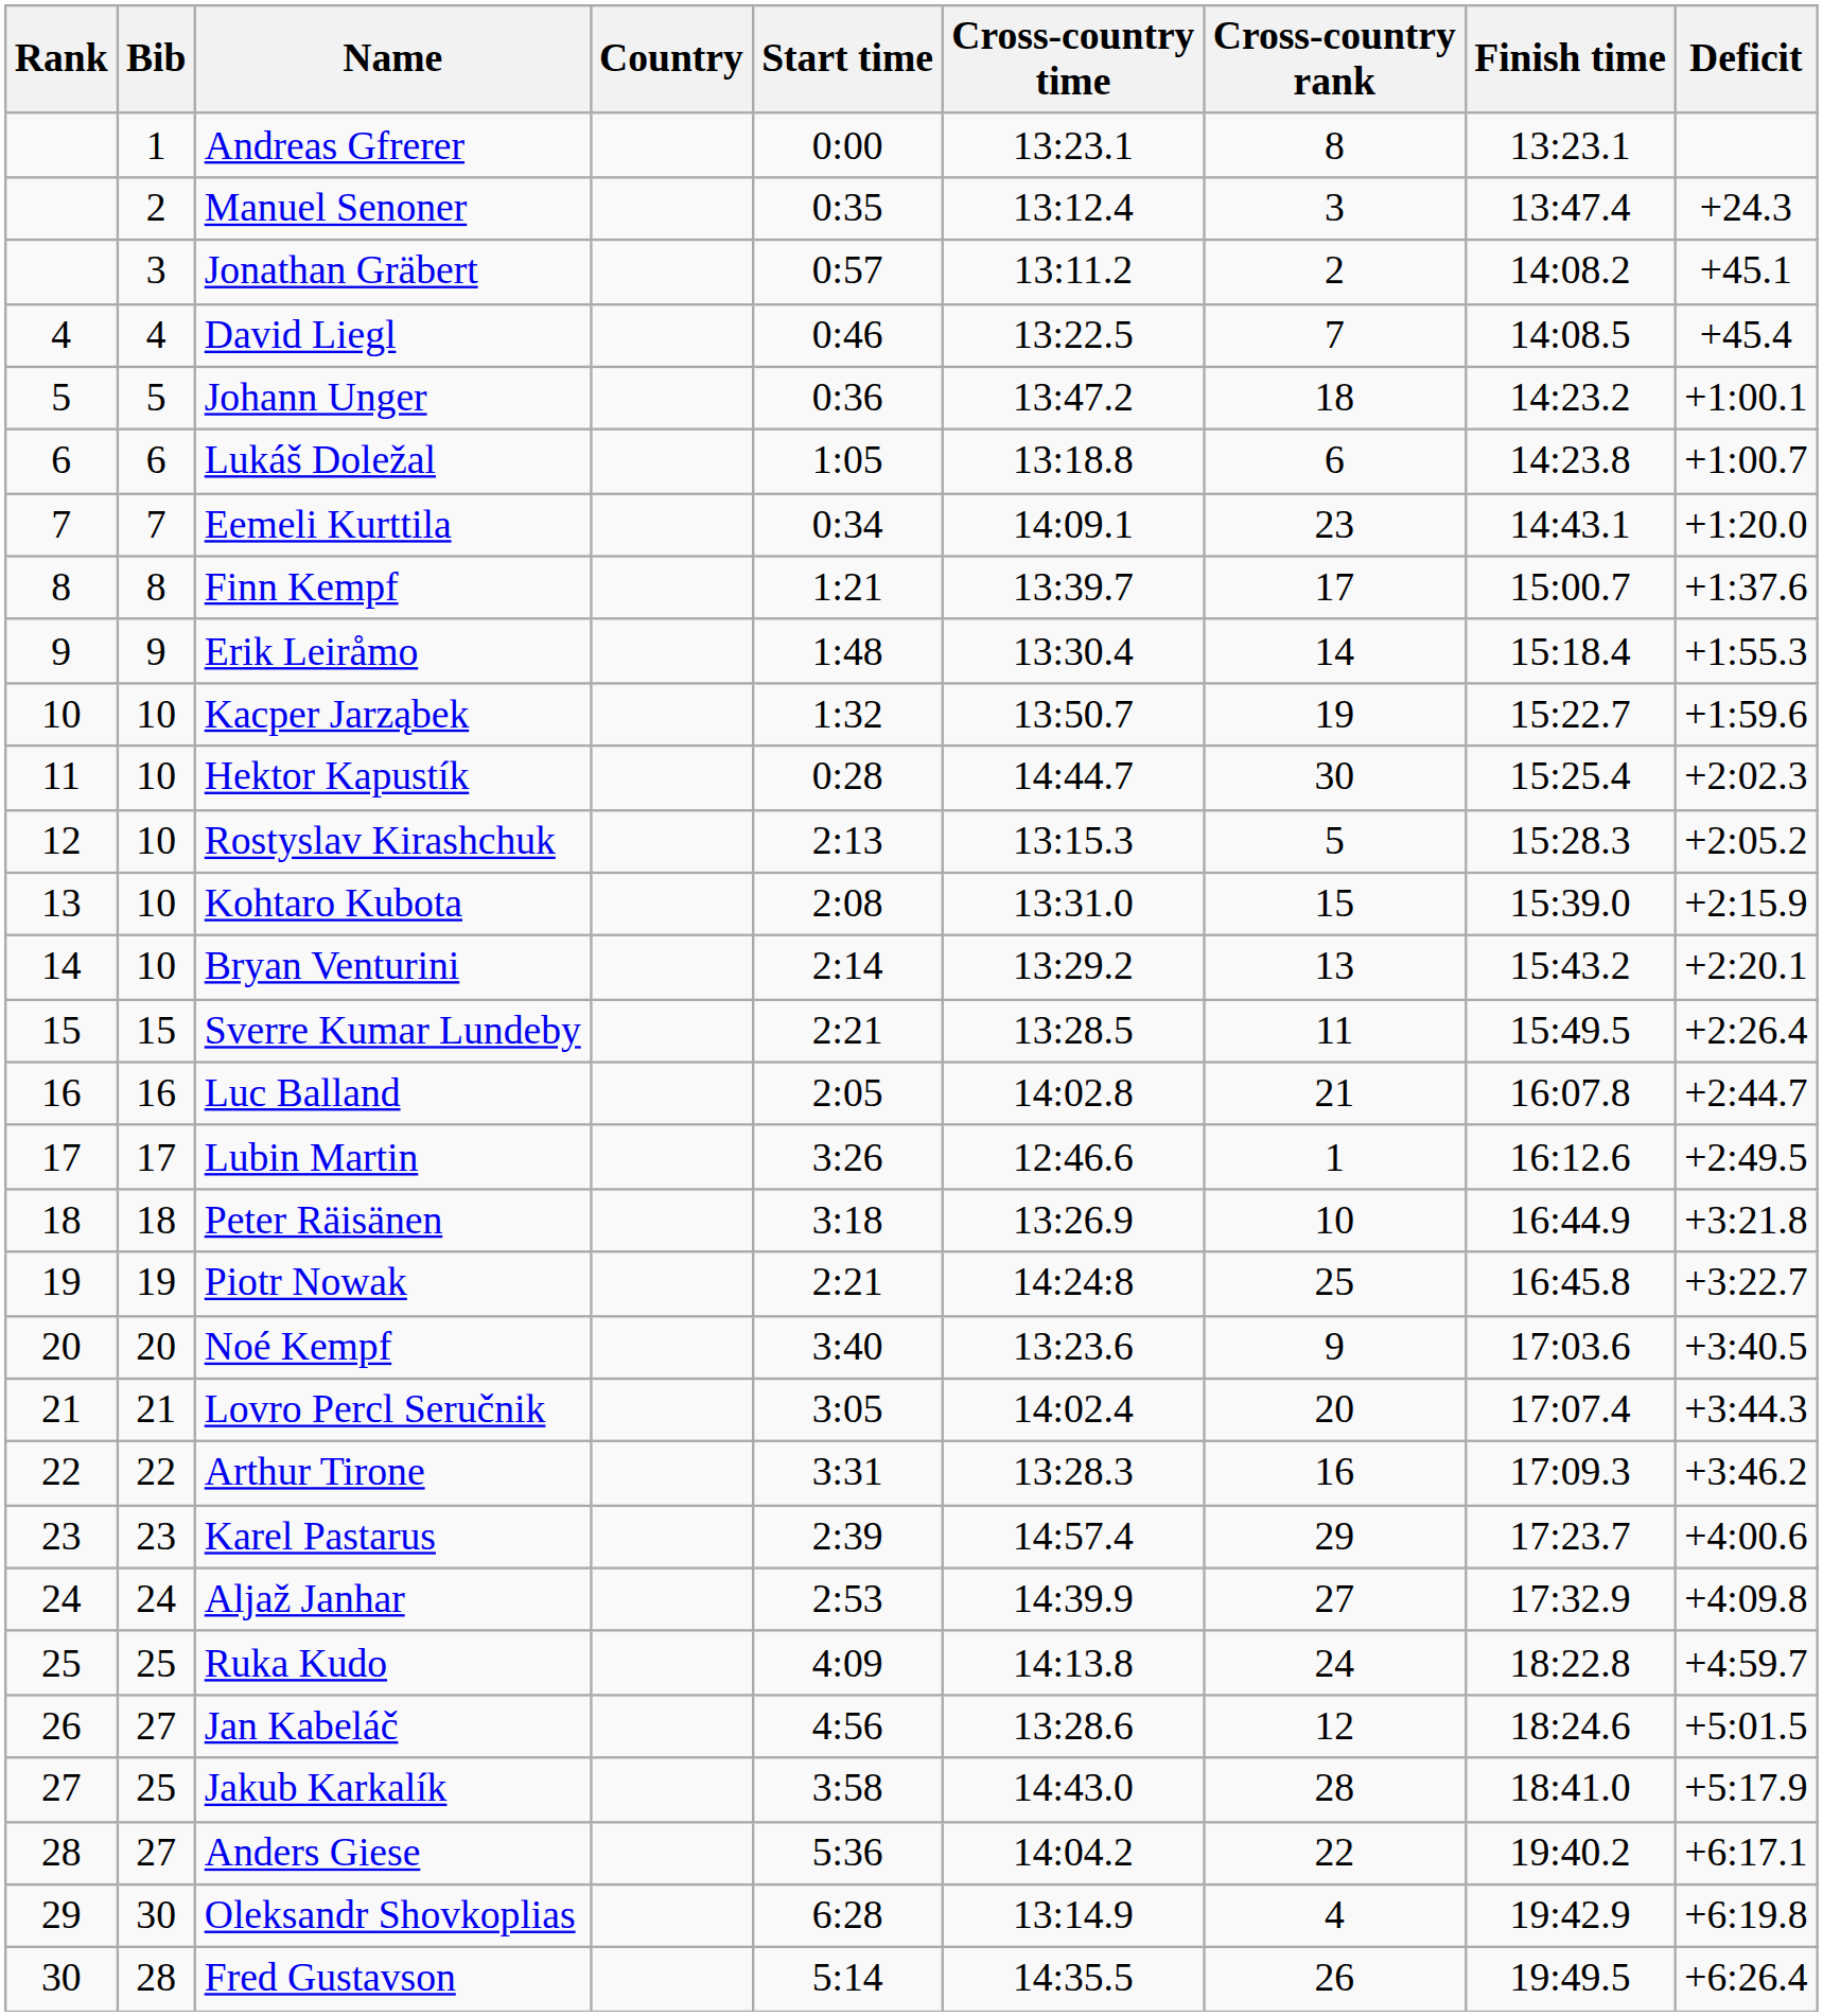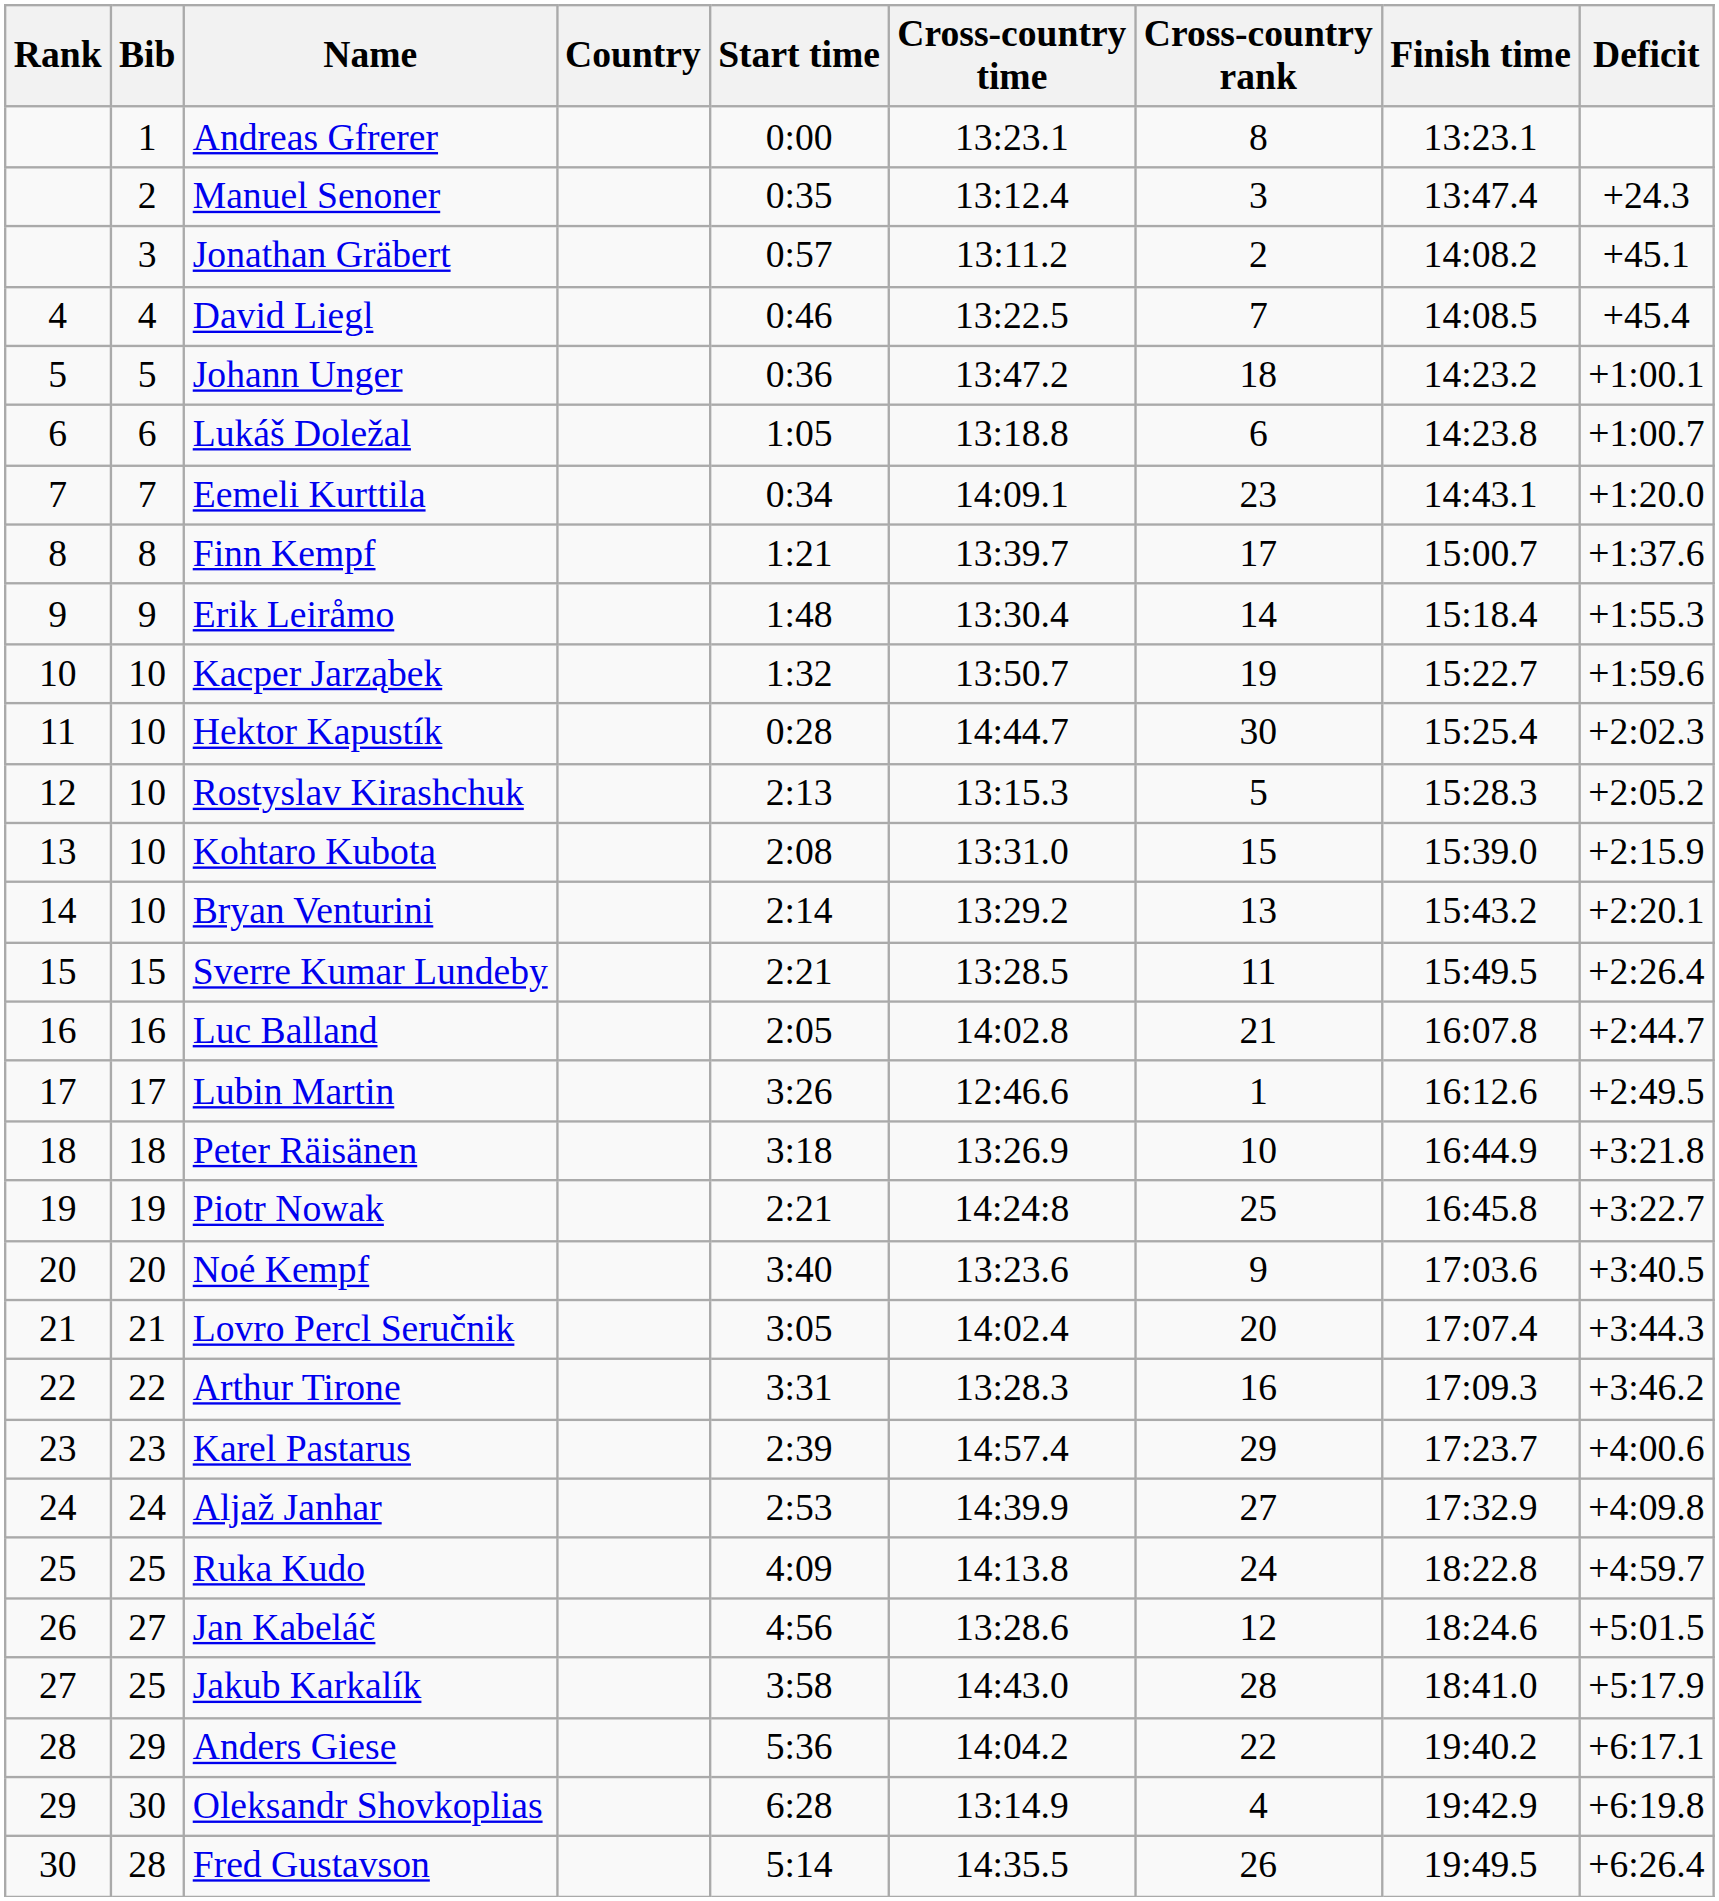Anders Giese | Bib: 27 -> 29
